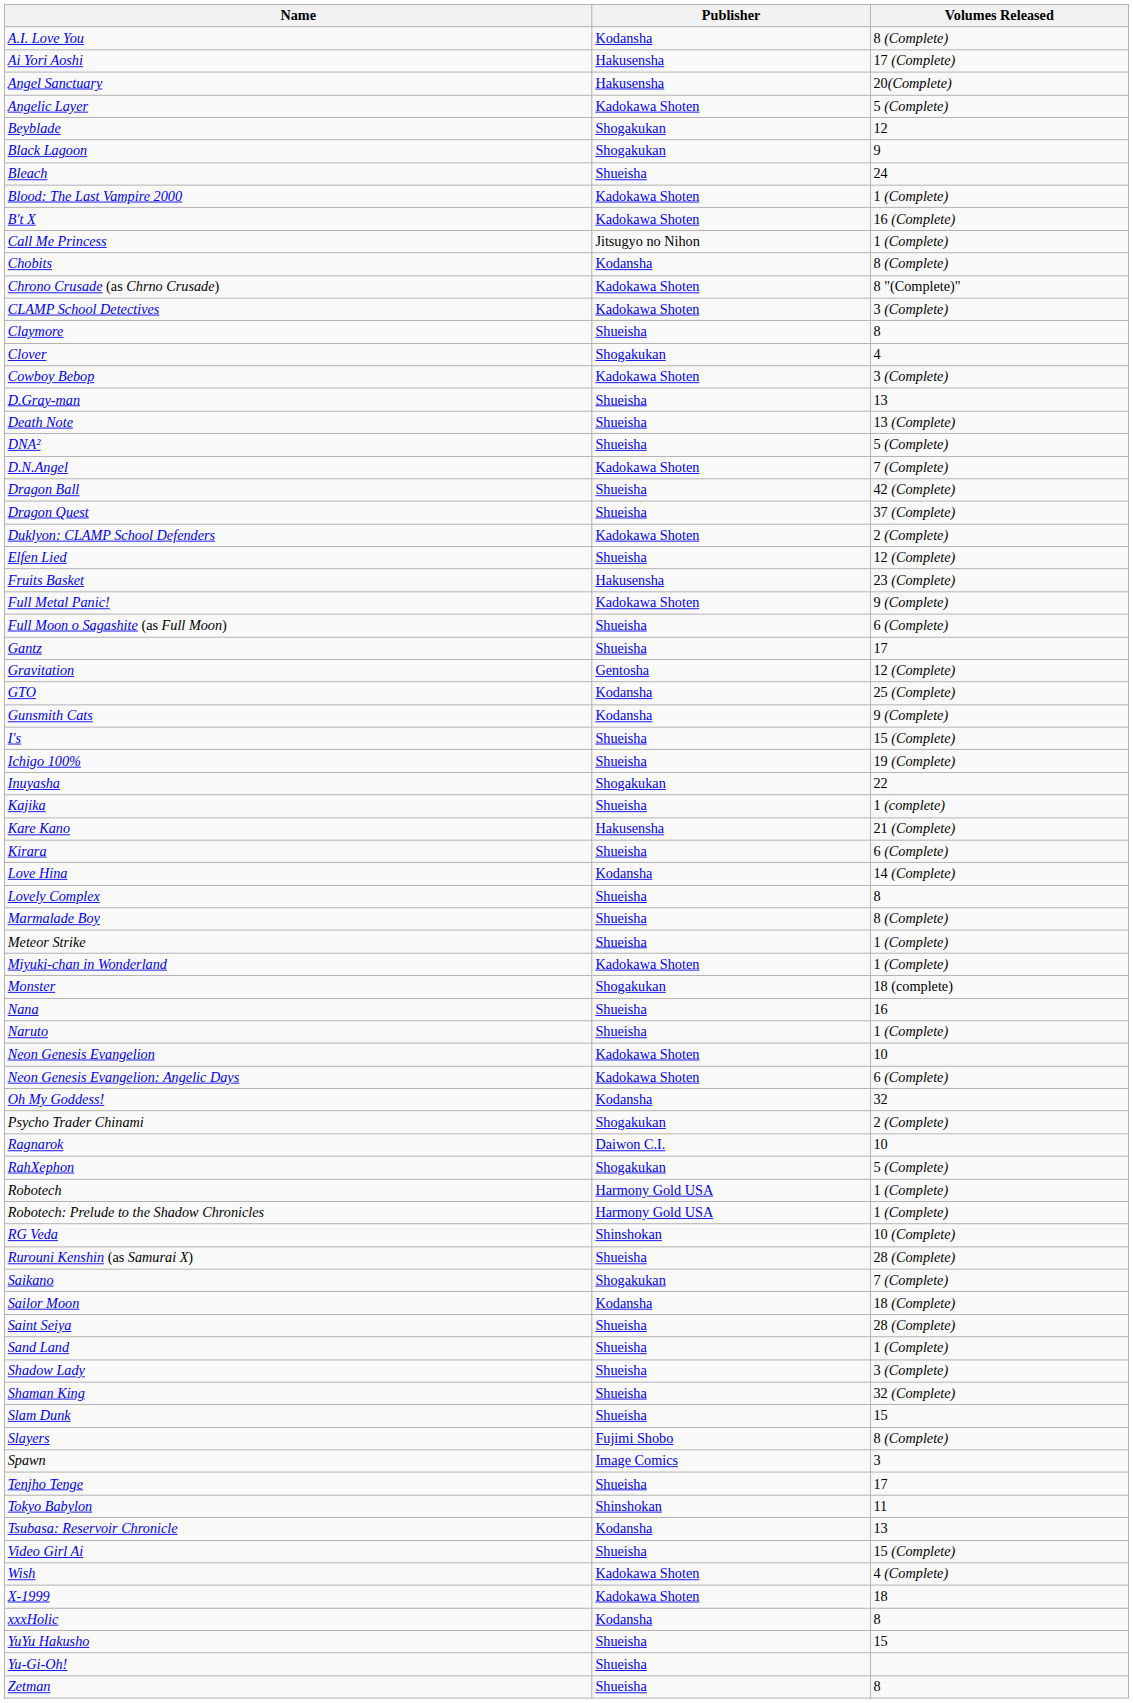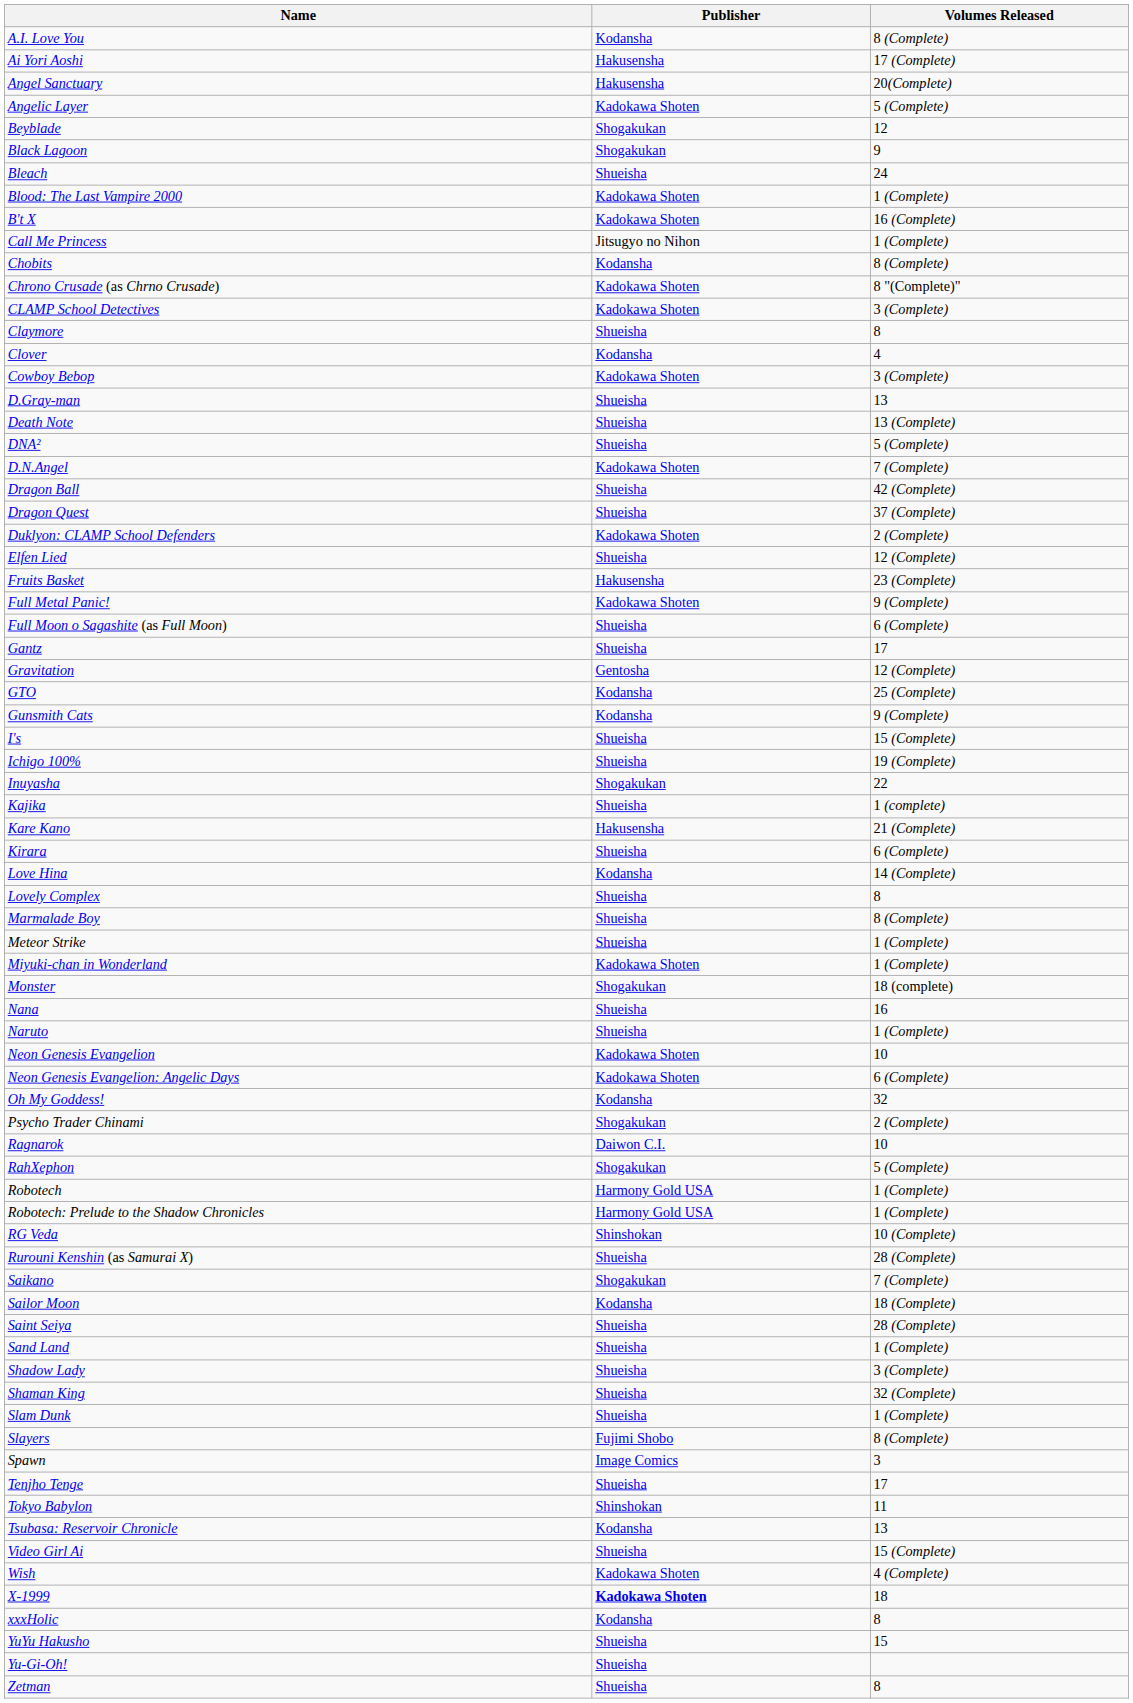Clover | Publisher: Shogakukan -> Kodansha
Slam Dunk | Volumes Released: 15 -> 1 (Complete)
X-1999 | Publisher: normal -> bold
